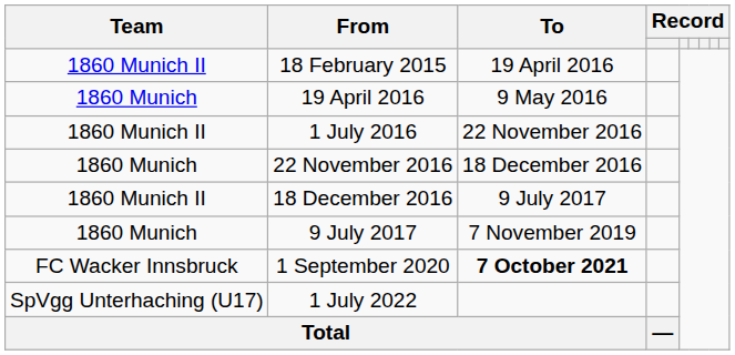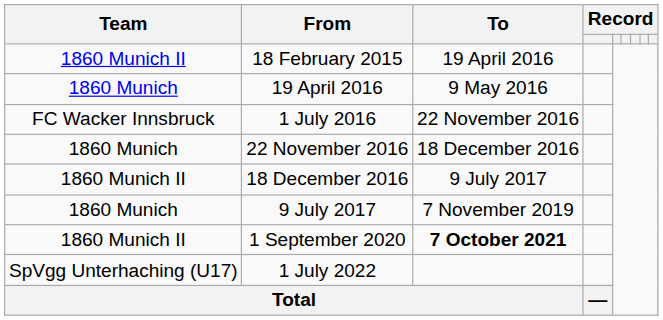1 July 2016 | Team: 1860 Munich II -> FC Wacker Innsbruck
1 September 2020 | Team: FC Wacker Innsbruck -> 1860 Munich II
